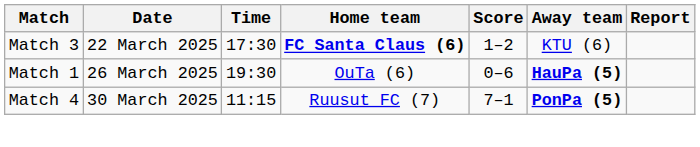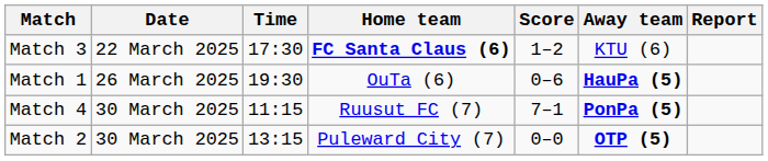+ row: Match 2 | 30 March 2025 | 13:15 | Puleward City (7) | 0–0 | OTP (5)
